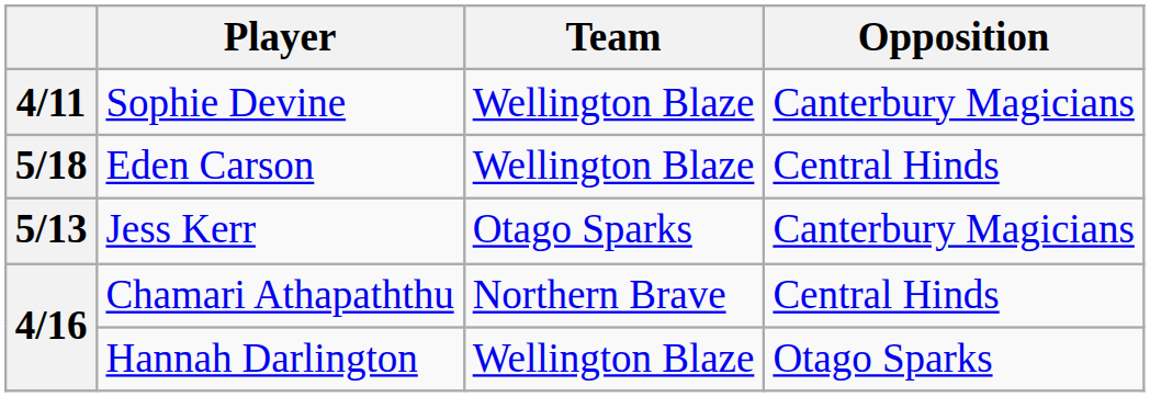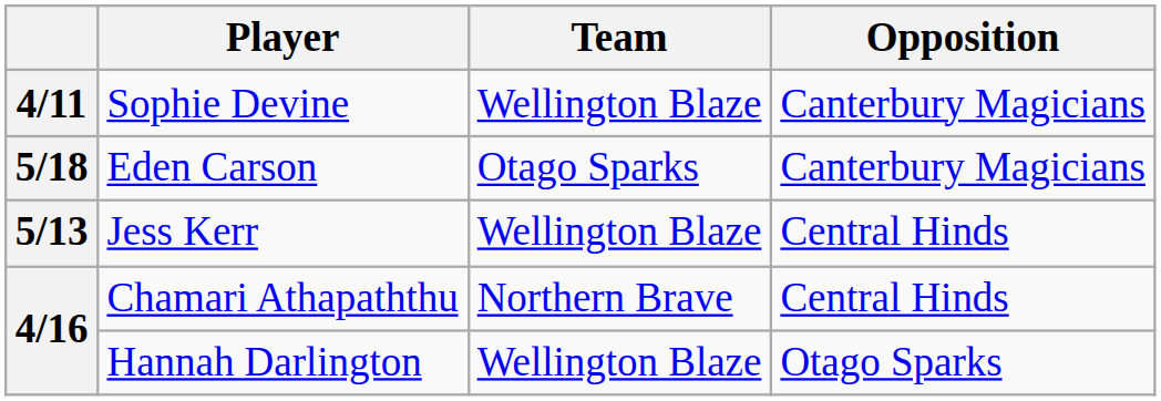Eden Carson | Team: Wellington Blaze -> Otago Sparks
Eden Carson | Opposition: Central Hinds -> Canterbury Magicians
Jess Kerr | Team: Otago Sparks -> Wellington Blaze
Jess Kerr | Opposition: Canterbury Magicians -> Central Hinds
